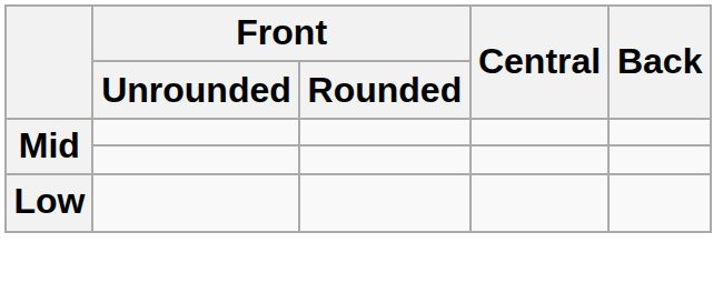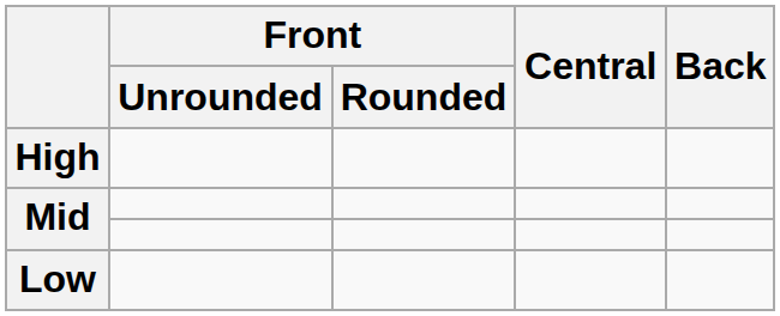+ row: High
